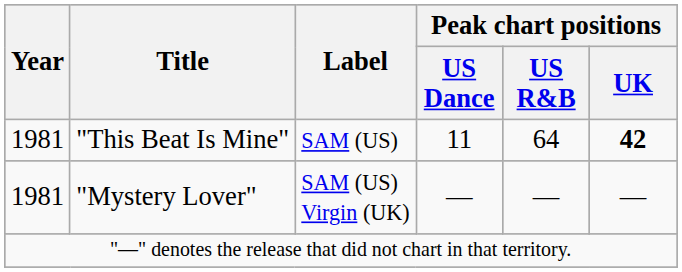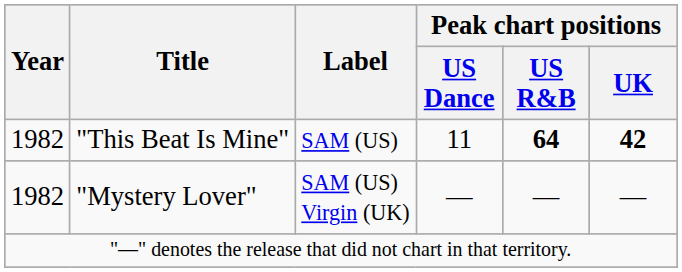"This Beat Is Mine" | Year: 1981 -> 1982
"This Beat Is Mine" | Peak chart positions / US R&B: normal -> bold
"Mystery Lover" | Year: 1981 -> 1982
